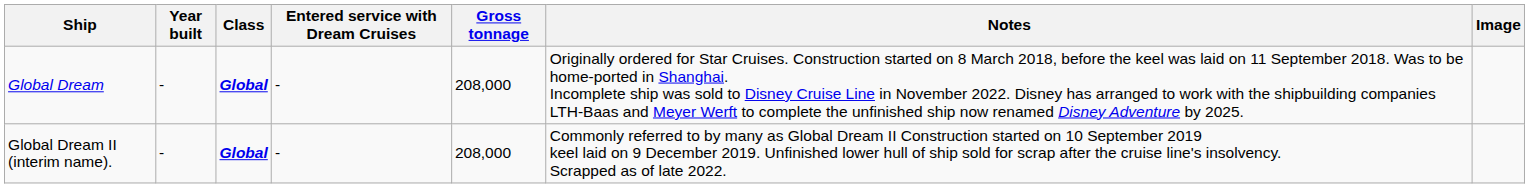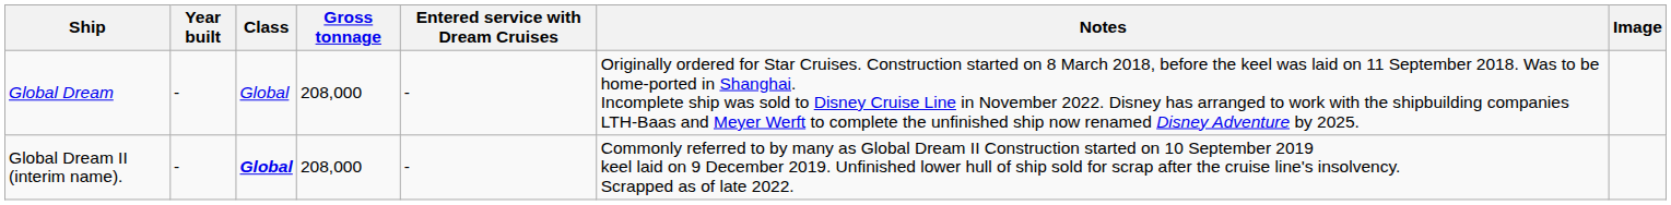columns swapped: Entered service with Dream Cruises <-> Gross tonnage
Global Dream | Class: bold -> normal
